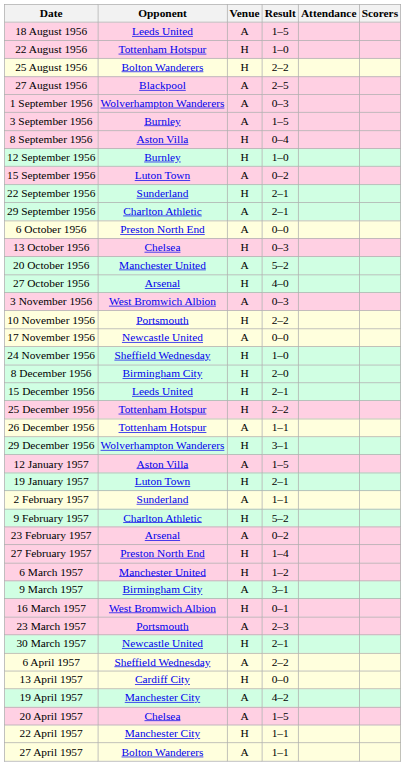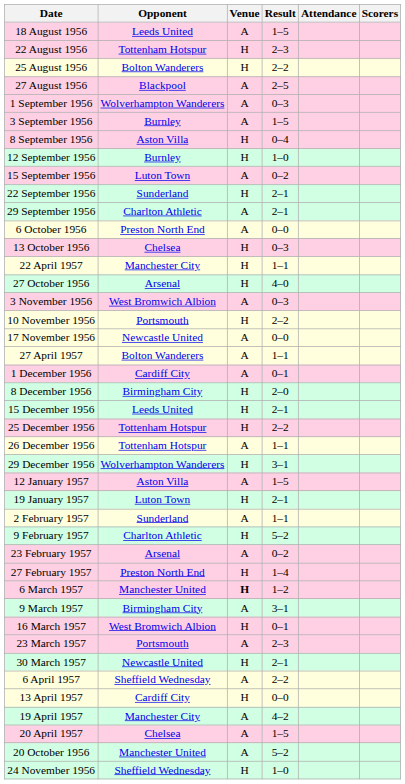22 August 1956 | Result: 1–0 -> 2–3
rows swapped: 20 October 1956 <-> 22 April 1957
rows swapped: 24 November 1956 <-> 27 April 1957
+ row: 1 December 1956 | Cardiff City | A | 0–1
6 March 1957 | Venue: normal -> bold
